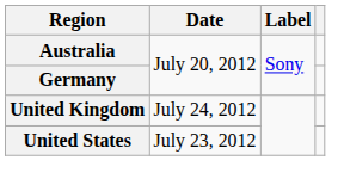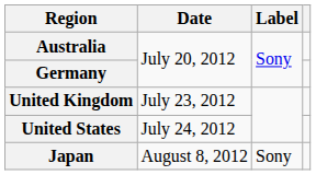United Kingdom | Date: July 24, 2012 -> July 23, 2012
United States | Date: July 23, 2012 -> July 24, 2012
+ row: Japan | August 8, 2012 | Sony
